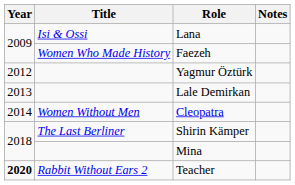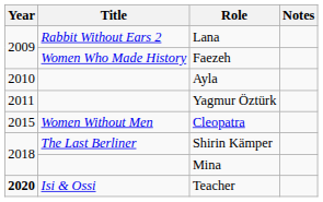Lana | Title: Isi & Ossi -> Rabbit Without Ears 2
+ row: 2010 | Ayla
Yagmur Öztürk | Year: 2012 -> 2011
- row: 2013 | Lale Demirkan
Cleopatra | Year: 2014 -> 2015
Teacher | Title: Rabbit Without Ears 2 -> Isi & Ossi
